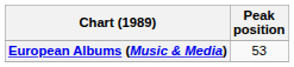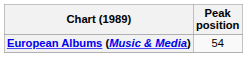European Albums (Music & Media) | Peak position: 53 -> 54
